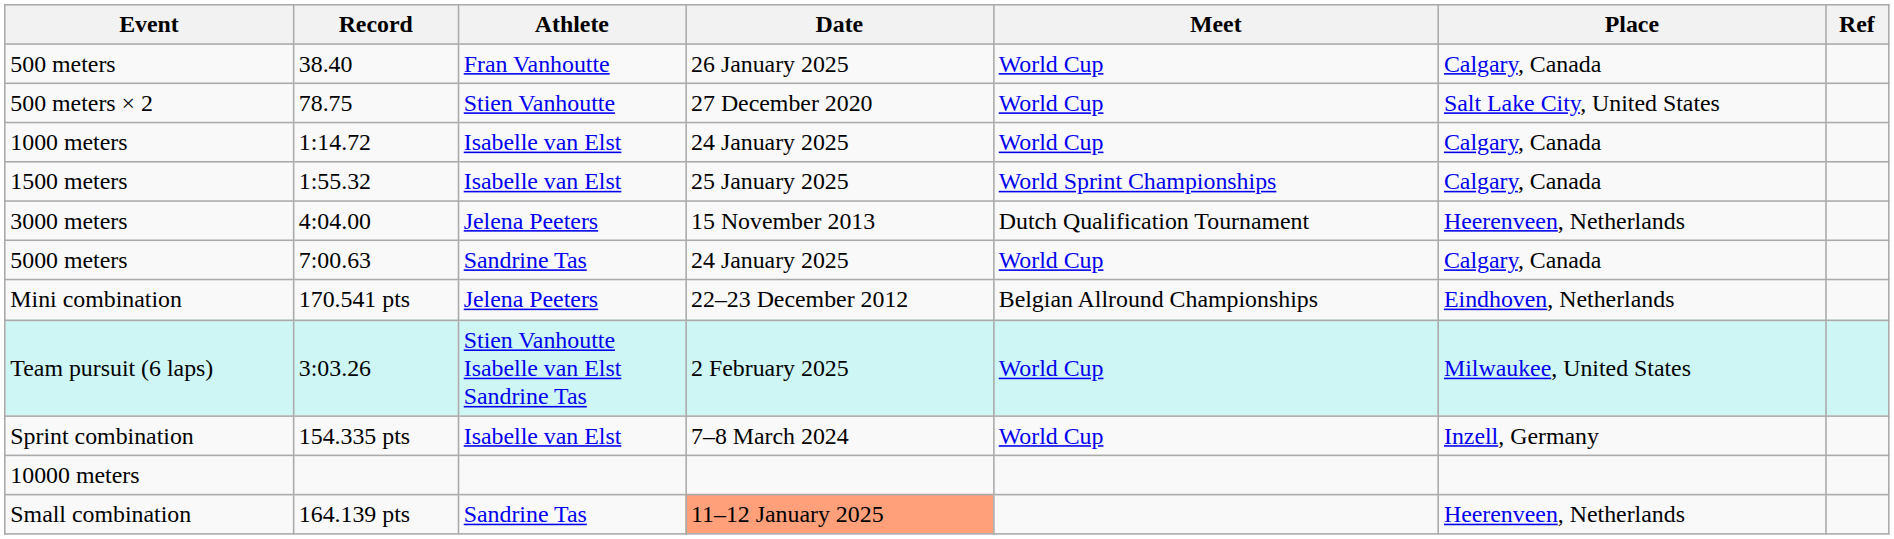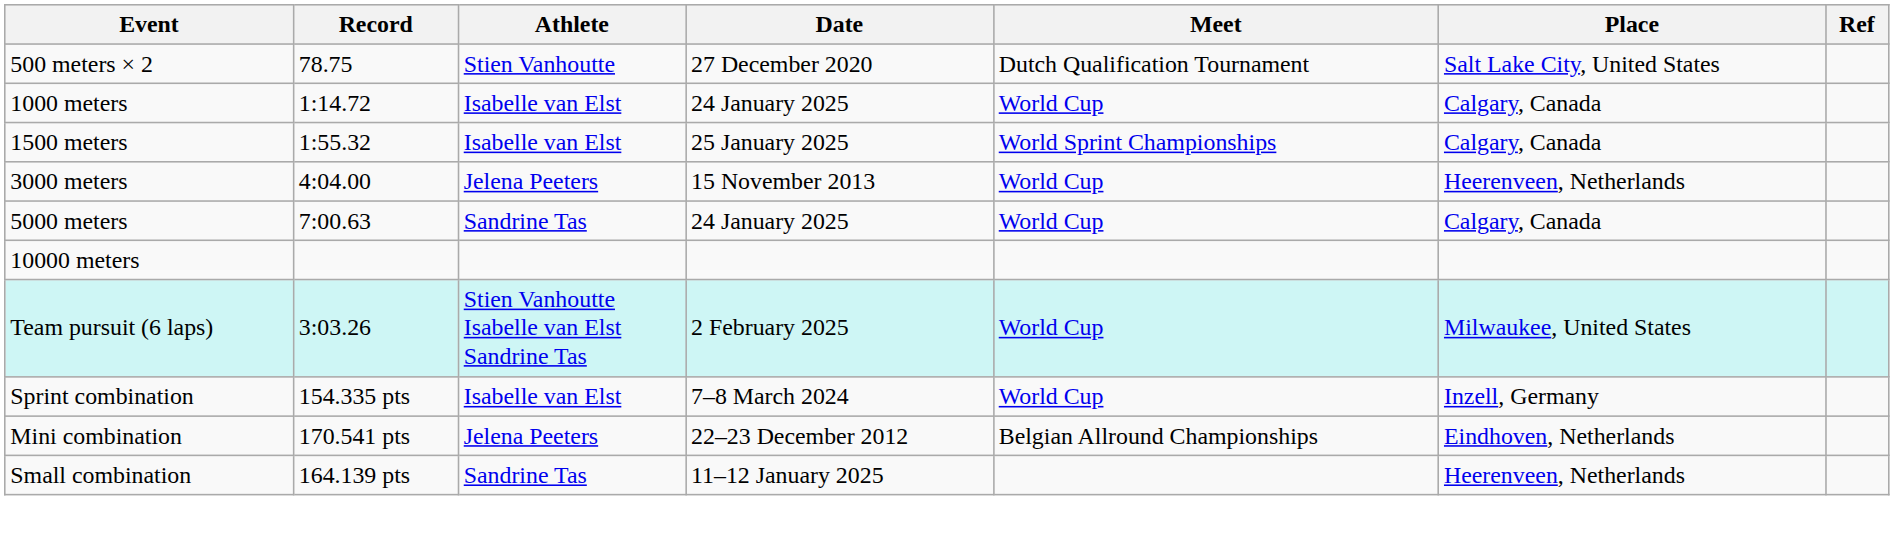- row: 500 meters | 38.40 | Fran Vanhoutte | 26 January 2025 | World Cup | Calgary, Canada
500 meters × 2 | Meet: World Cup -> Dutch Qualification Tournament
3000 meters | Meet: Dutch Qualification Tournament -> World Cup
rows swapped: 10000 meters <-> Mini combination
Small combination | Date: lightsalmon background -> no background
